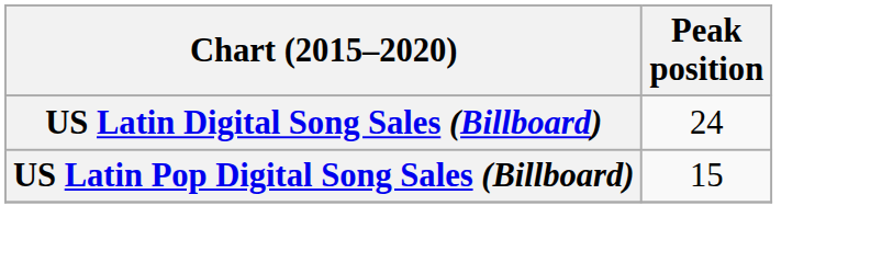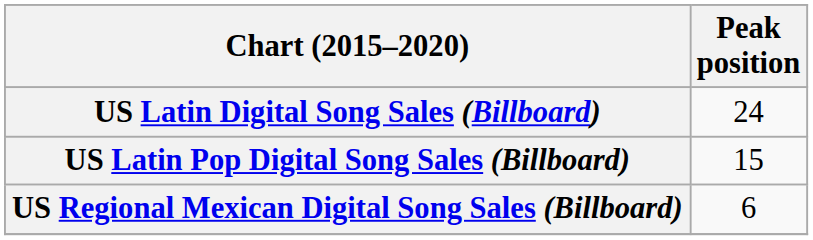+ row: US Regional Mexican Digital Song Sales (Billboard) | 6
